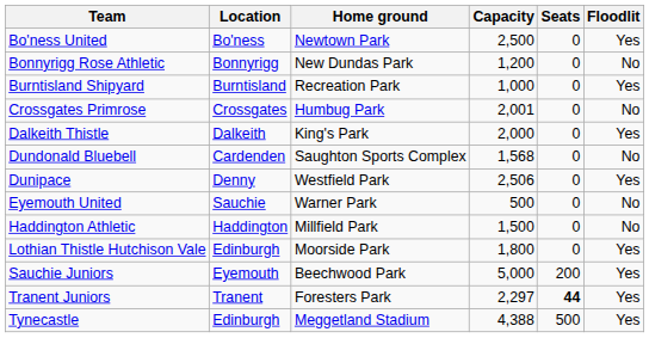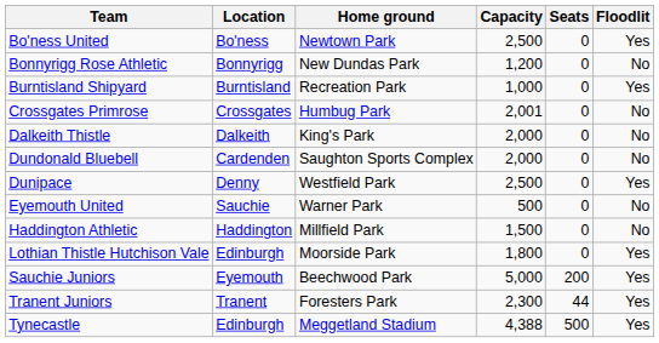Dalkeith Thistle | Floodlit: Yes -> No
Dundonald Bluebell | Capacity: 1,568 -> 2,000
Dunipace | Capacity: 2,506 -> 2,500
Tranent Juniors | Capacity: 2,297 -> 2,300
Tranent Juniors | Seats: bold -> normal
